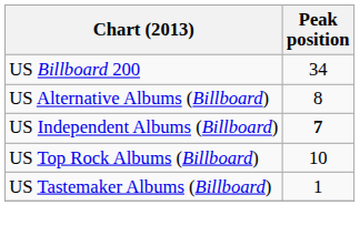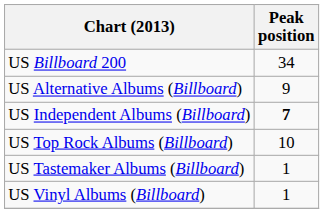US Alternative Albums (Billboard) | Peak position: 8 -> 9
+ row: US Vinyl Albums (Billboard) | 1
